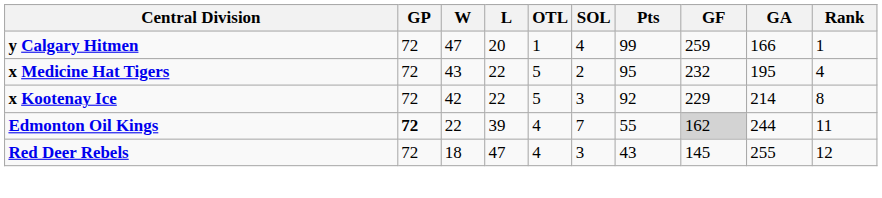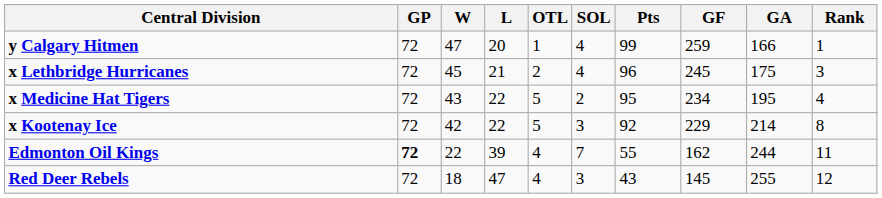+ row: x Lethbridge Hurricanes | 72 | 45 | 21 | 2 | 4 | 96 | 245 | 175 | 3
x Medicine Hat Tigers | GF: 232 -> 234
Edmonton Oil Kings | GF: lightgrey background -> no background
